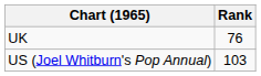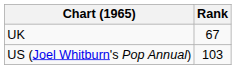UK | Rank: 76 -> 67
